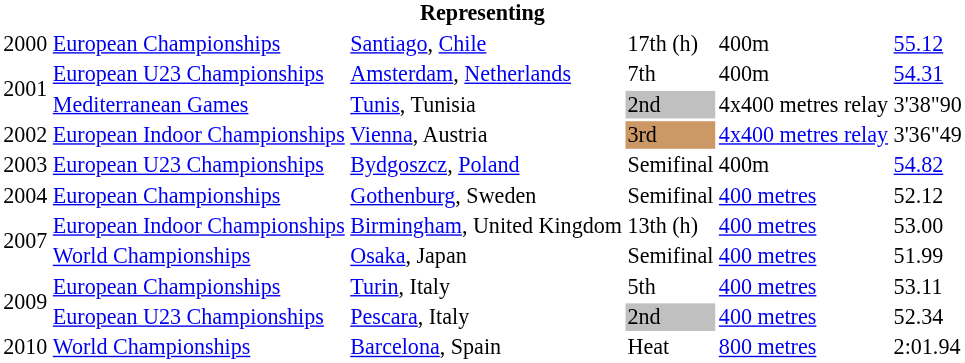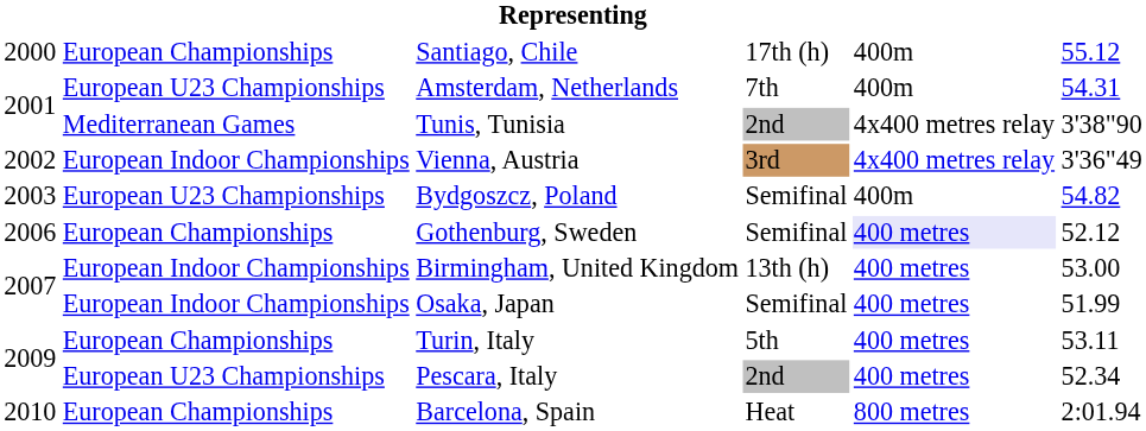Gothenburg, Sweden | column 1: 2004 -> 2006
Gothenburg, Sweden | column 5: no background -> lavender background
Osaka, Japan | column 2: World Championships -> European Indoor Championships
Barcelona, Spain | column 2: World Championships -> European Championships
